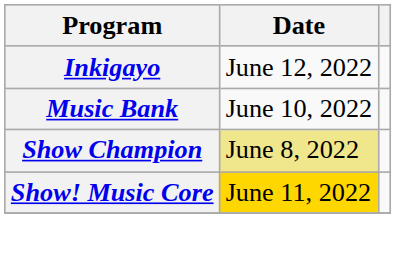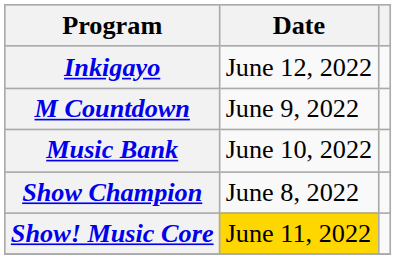+ row: M Countdown | June 9, 2022
Show Champion | Date: khaki background -> no background
